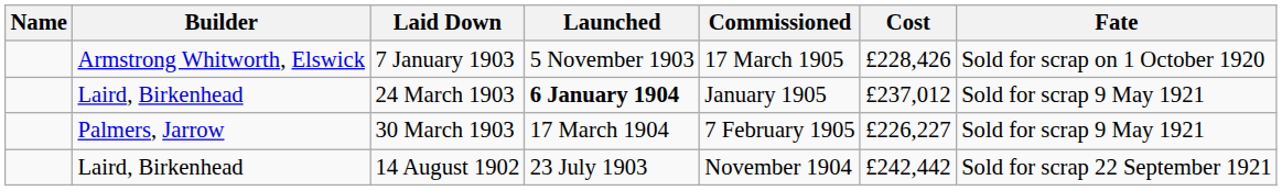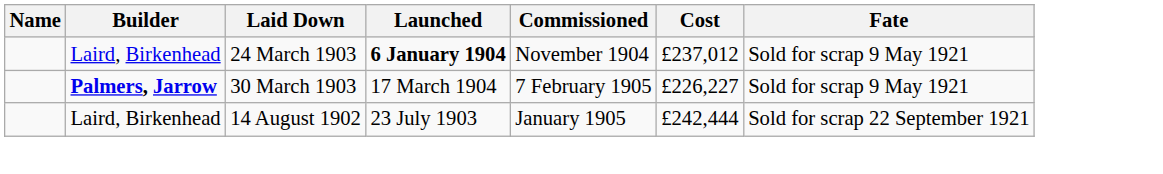- row: Armstrong Whitworth, Elswick | 7 January 1903 | 5 November 1903 | 17 March 1905 | £228,426 | Sold for scrap on 1 October 1920
24 March 1903 | Commissioned: January 1905 -> November 1904
30 March 1903 | Builder: normal -> bold
14 August 1902 | Commissioned: November 1904 -> January 1905
14 August 1902 | Cost: £242,442 -> £242,444
